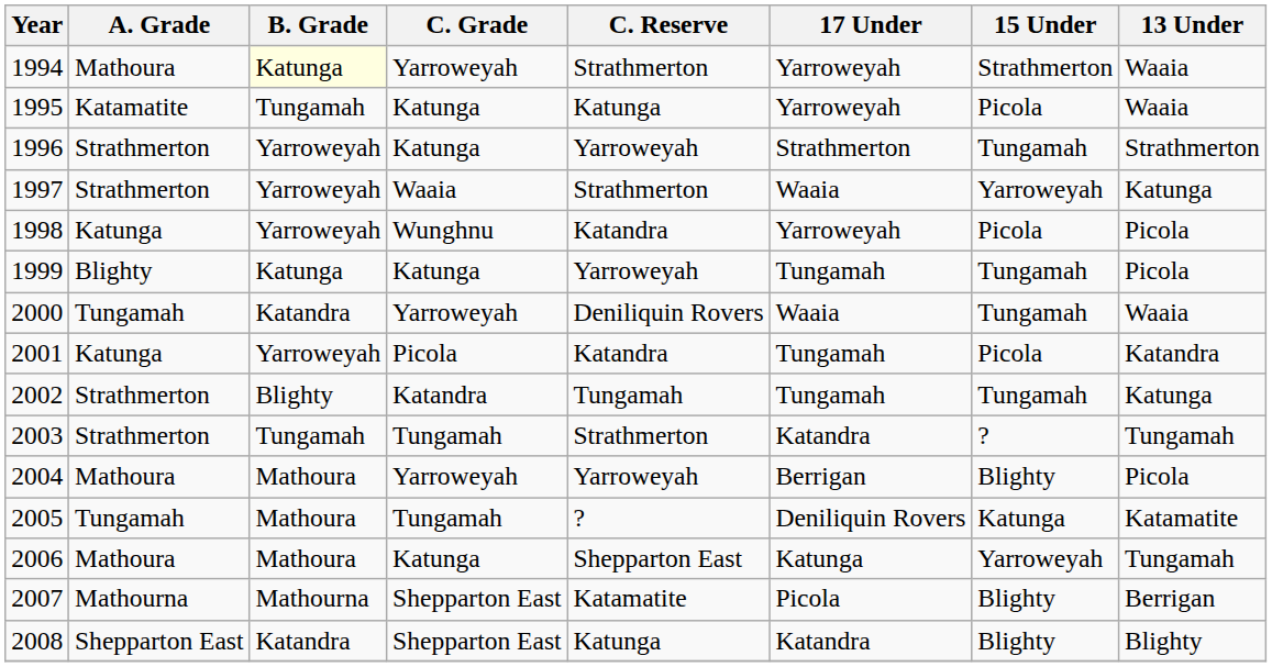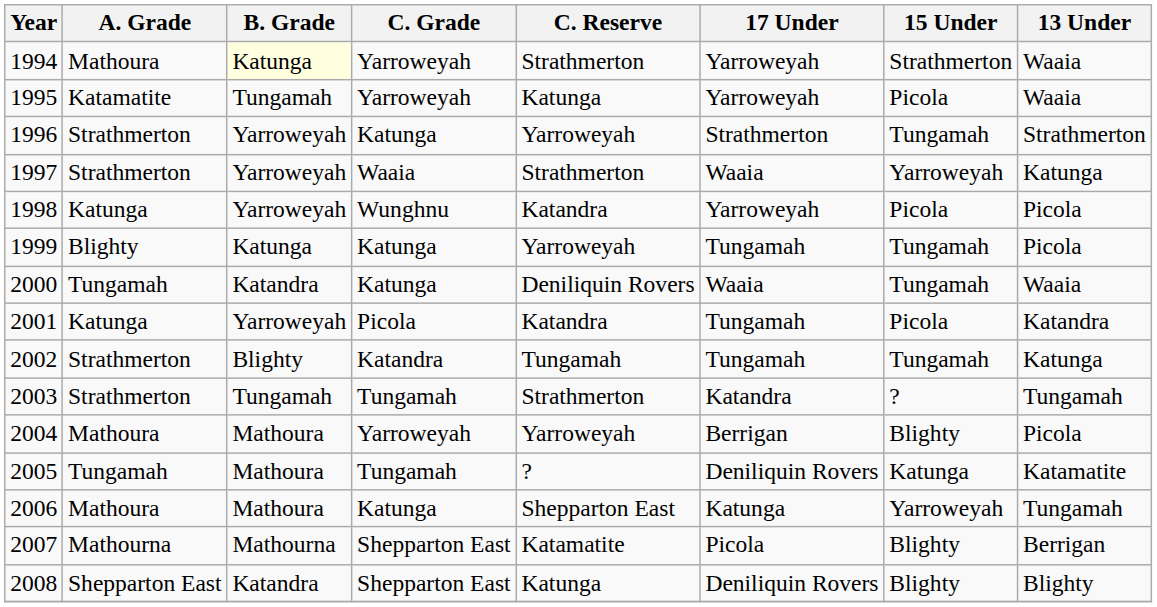1995 | C. Grade: Katunga -> Yarroweyah
2000 | C. Grade: Yarroweyah -> Katunga
2008 | 17 Under: Katandra -> Deniliquin Rovers
